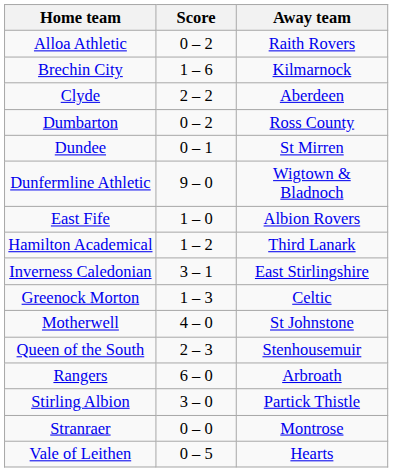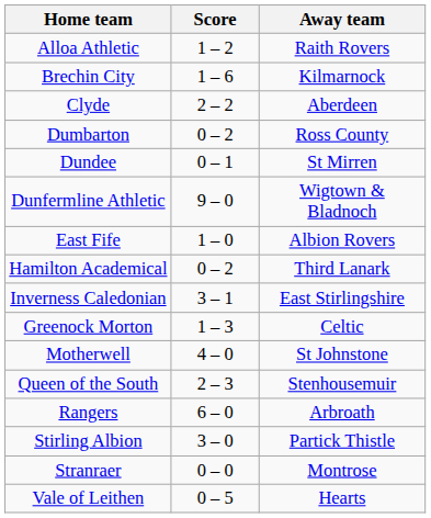Alloa Athletic | Score: 0 – 2 -> 1 – 2
Hamilton Academical | Score: 1 – 2 -> 0 – 2
